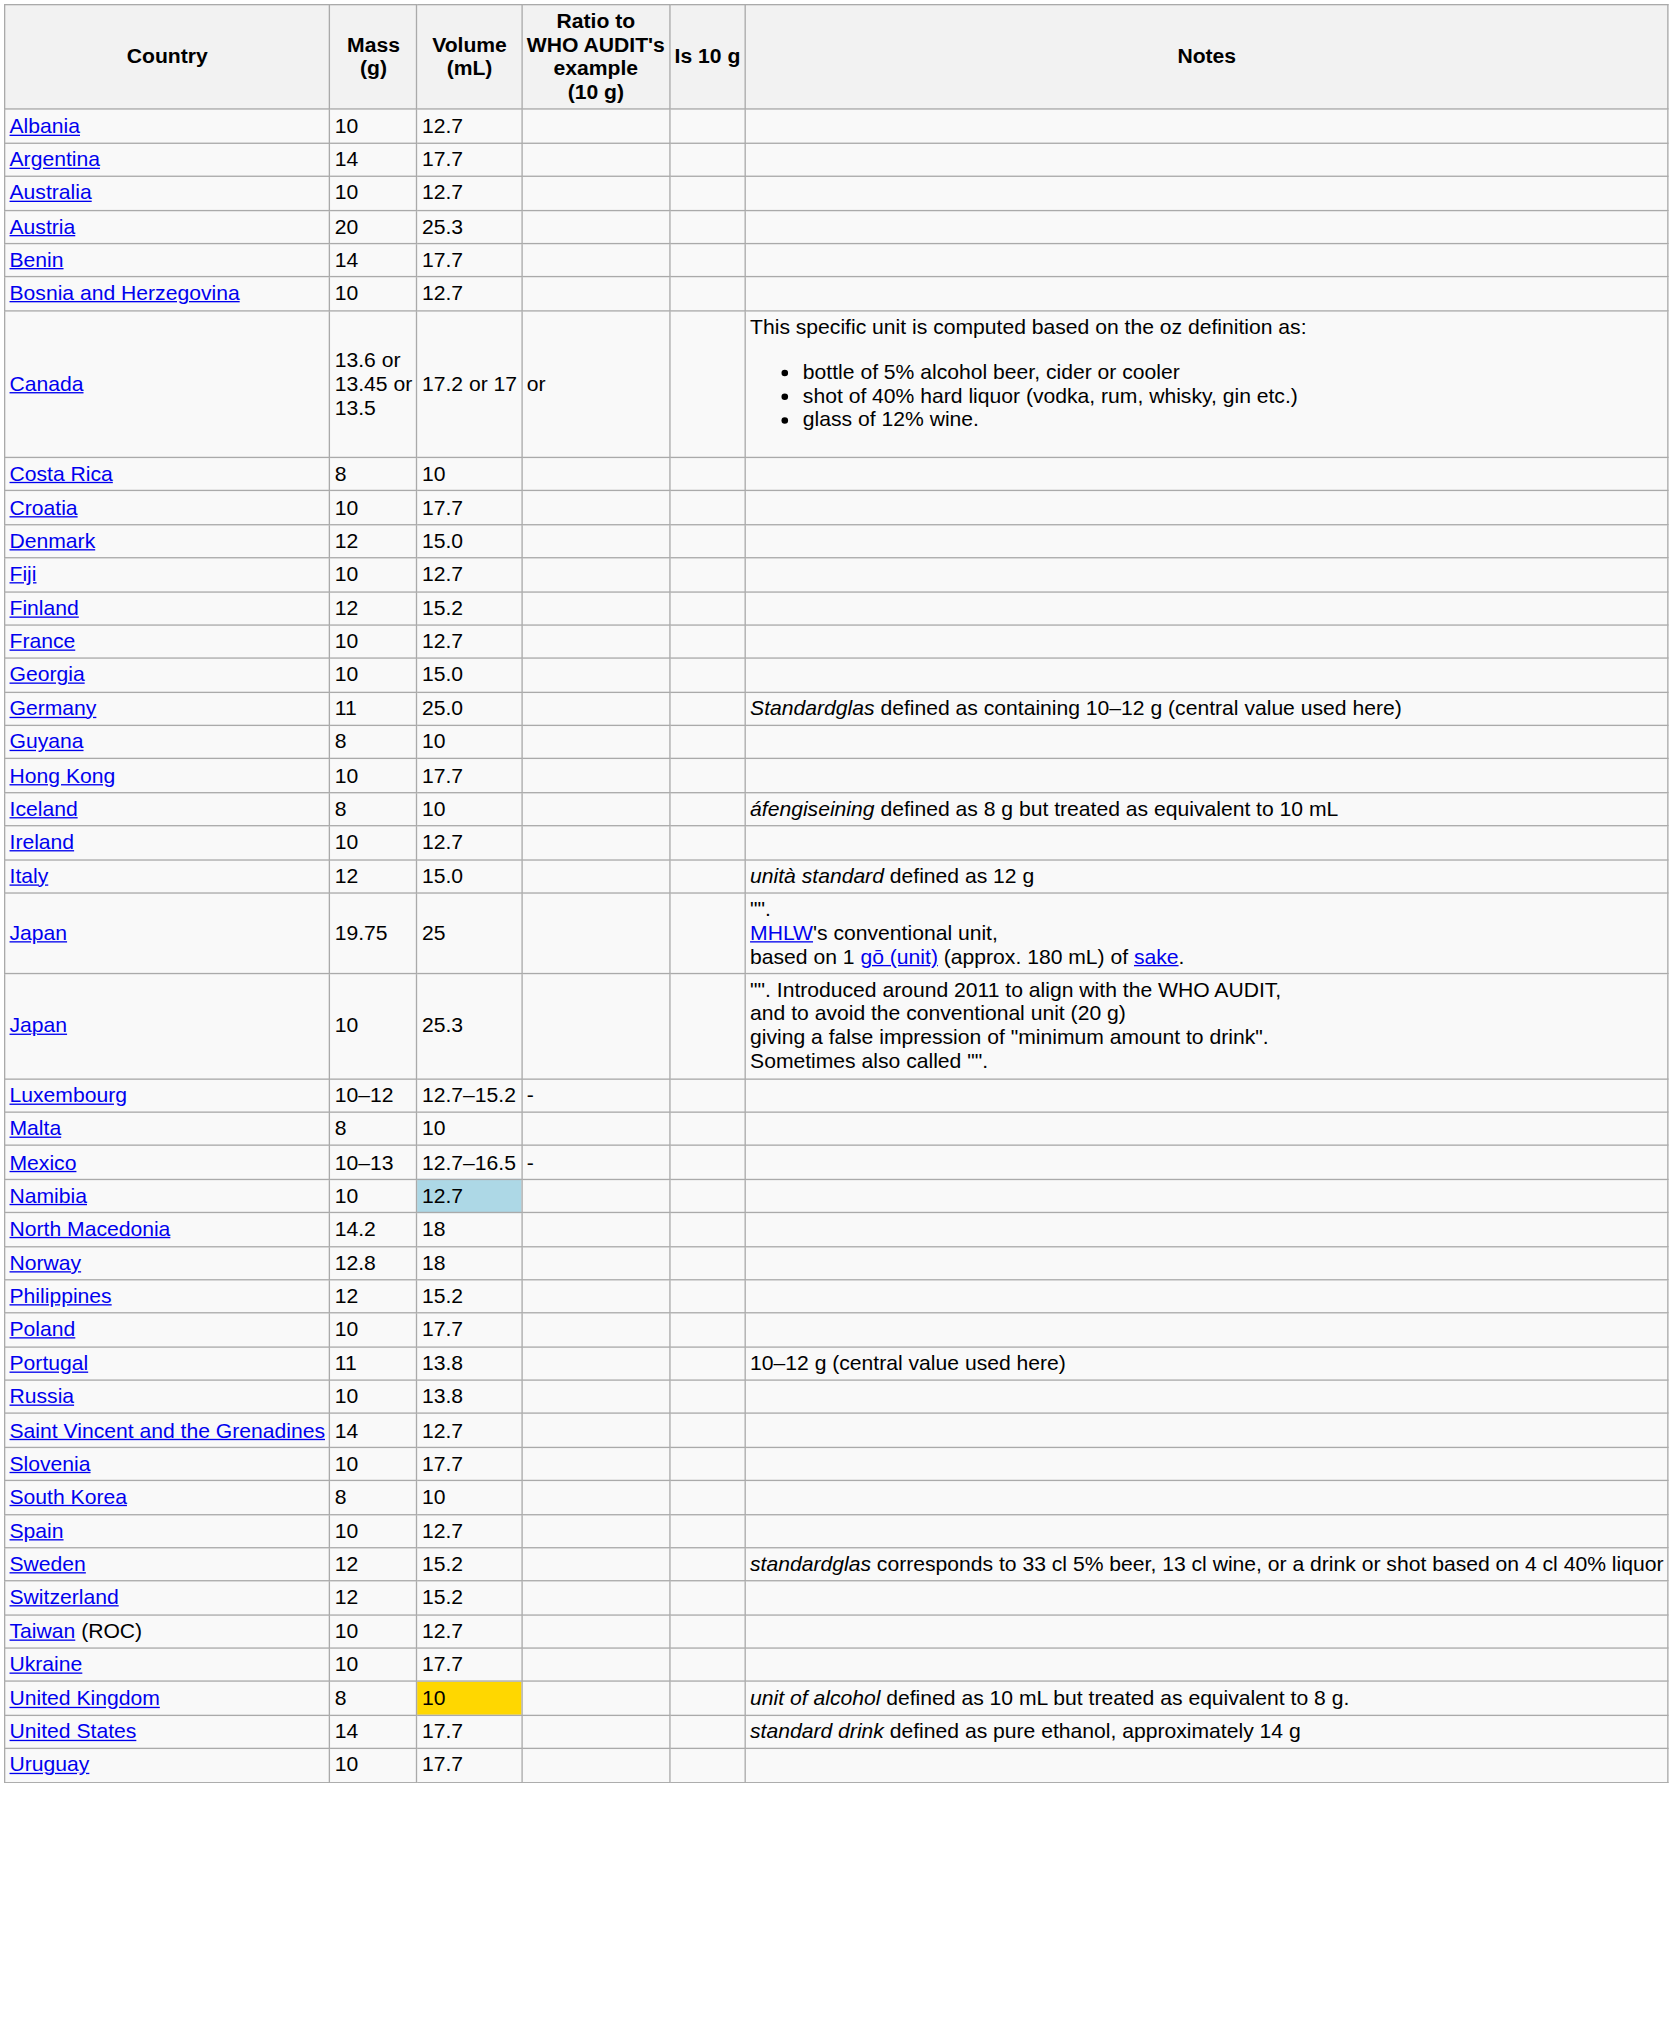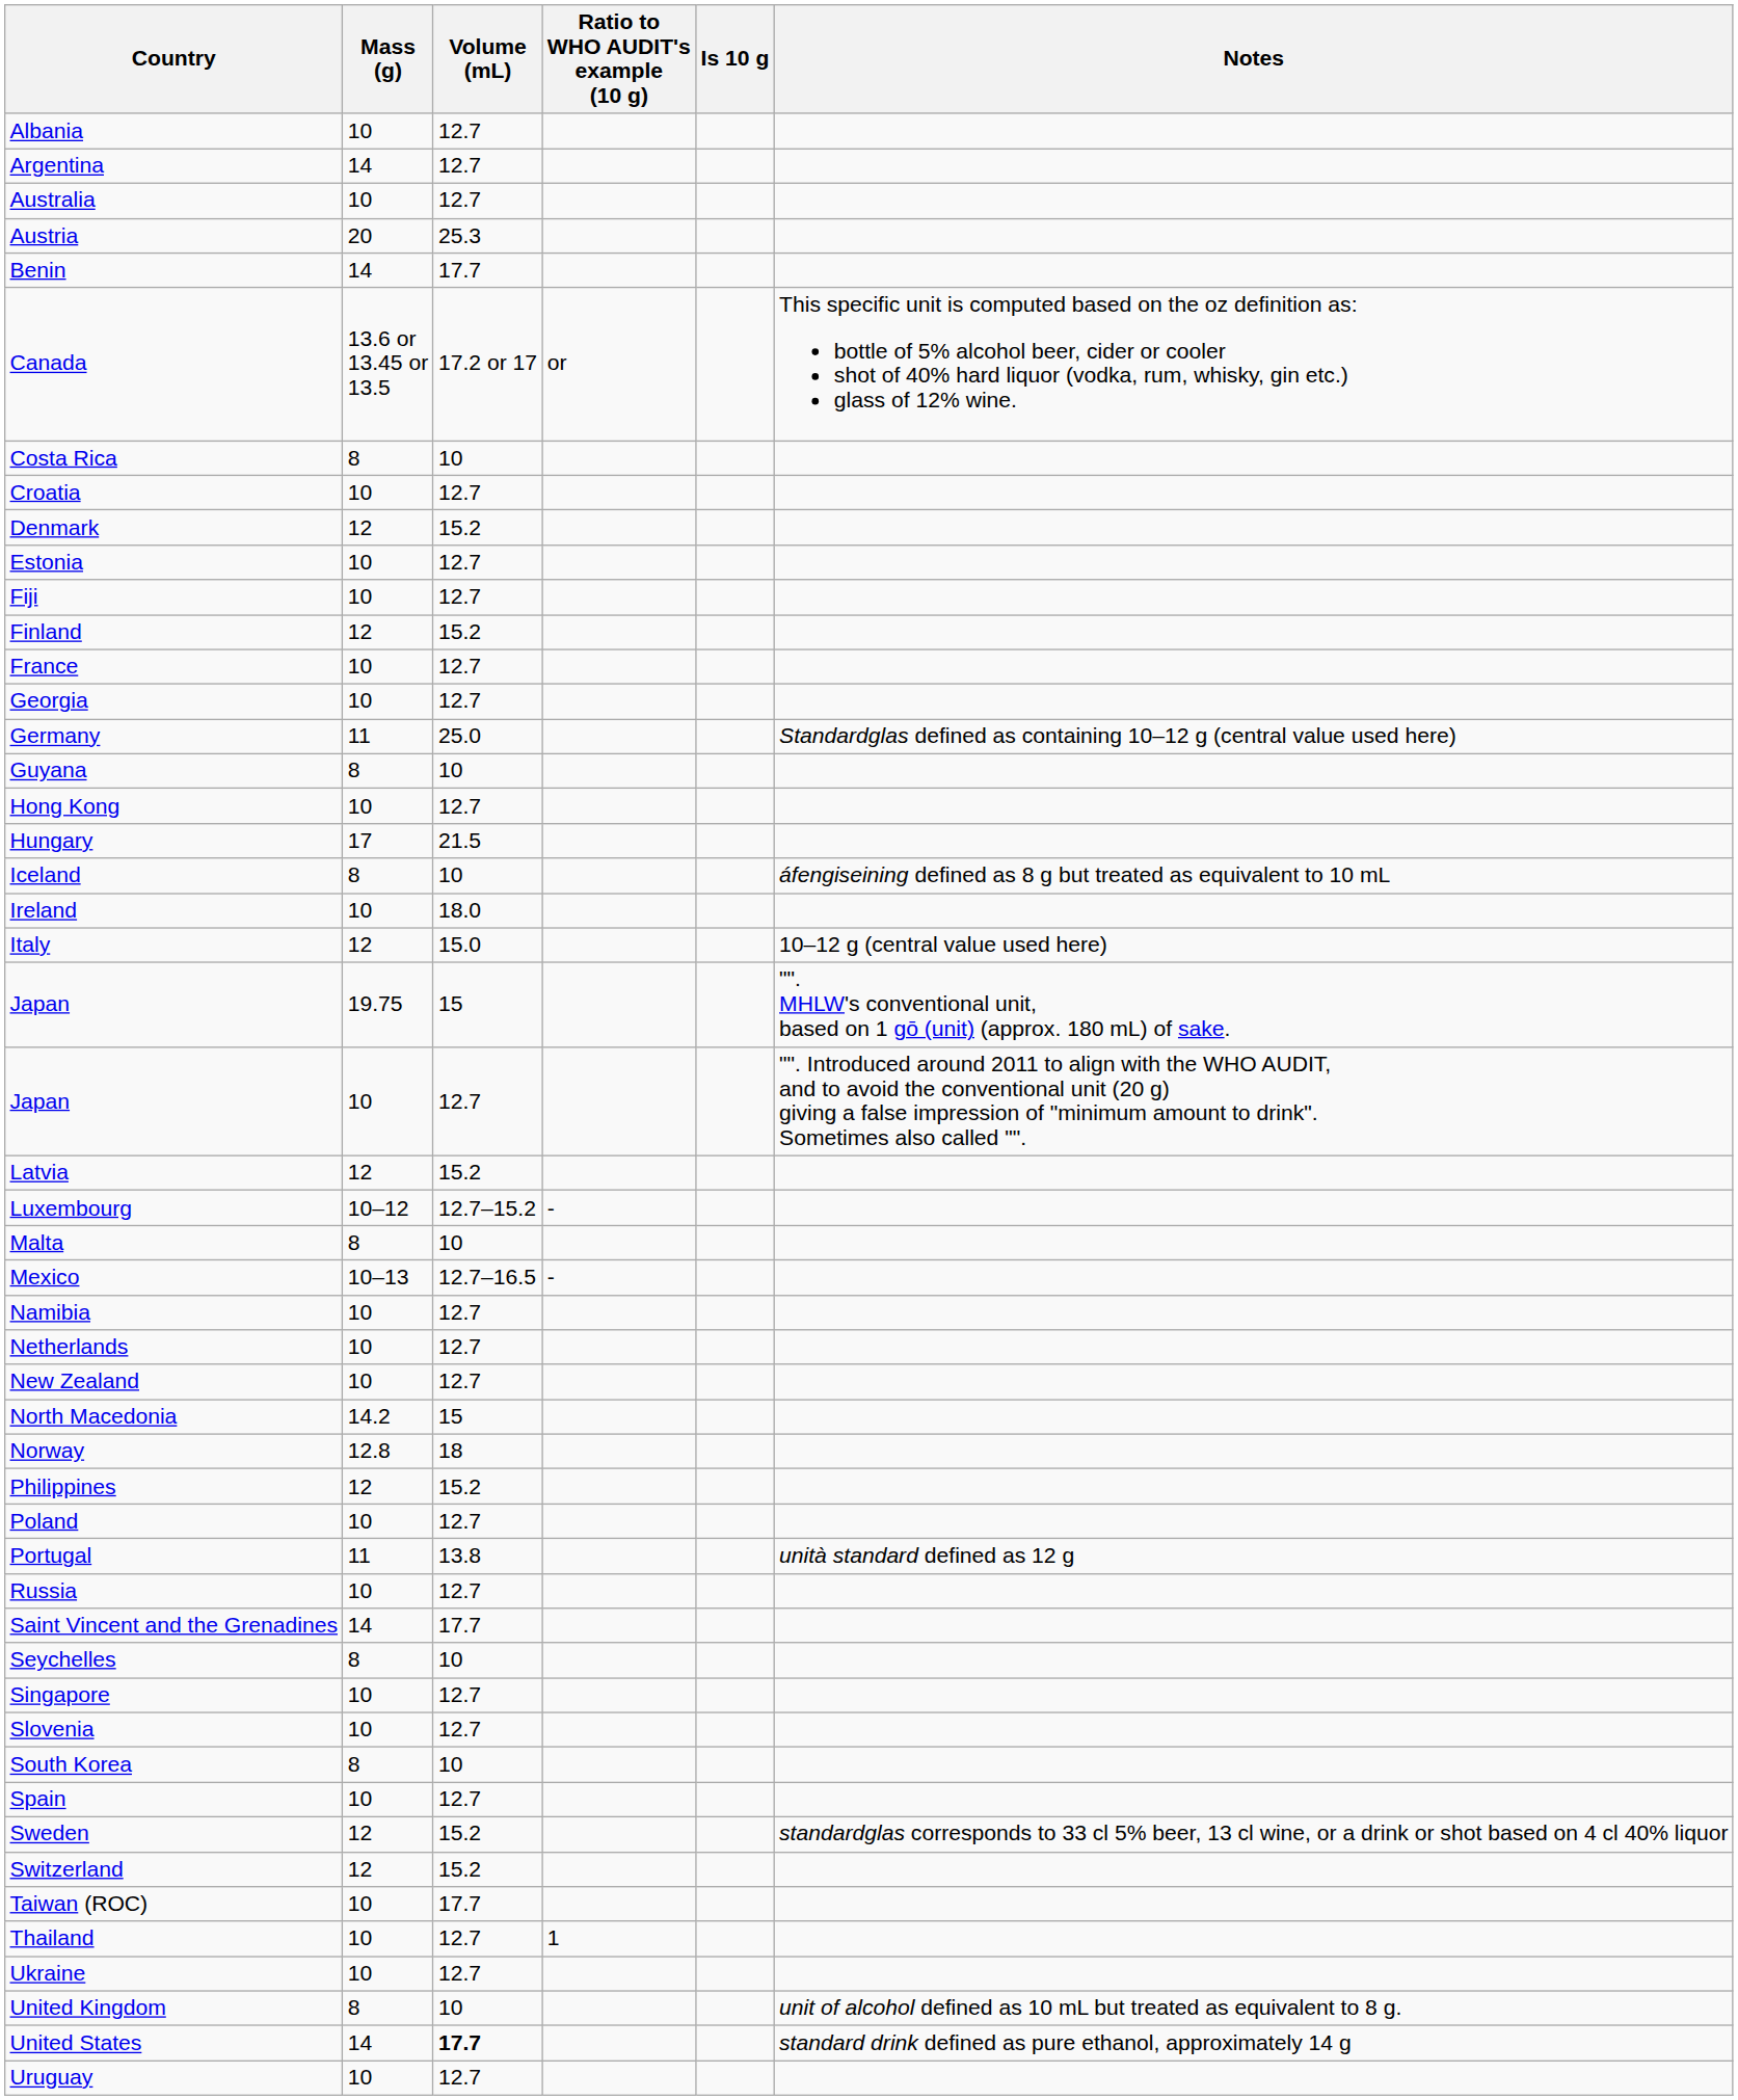Argentina | Volume (mL): 17.7 -> 12.7
- row: Bosnia and Herzegovina | 10 | 12.7
Croatia | Volume (mL): 17.7 -> 12.7
Denmark | Volume (mL): 15.0 -> 15.2
+ row: Estonia | 10 | 12.7
Georgia | Volume (mL): 15.0 -> 12.7
Hong Kong | Volume (mL): 17.7 -> 12.7
+ row: Hungary | 17 | 21.5
Ireland | Volume (mL): 12.7 -> 18.0
Italy | Notes: unità standard defined as 12 g -> 10–12 g (central value used here)
Japan / 19.75 | Volume (mL): 25 -> 15
Japan / 10 | Volume (mL): 25.3 -> 12.7
+ row: Latvia | 12 | 15.2
Namibia | Volume (mL): lightblue background -> no background
+ row: Netherlands | 10 | 12.7
+ row: New Zealand | 10 | 12.7
North Macedonia | Volume (mL): 18 -> 15
Poland | Volume (mL): 17.7 -> 12.7
Portugal | Notes: 10–12 g (central value used here) -> unità standard defined as 12 g
Russia | Volume (mL): 13.8 -> 12.7
Saint Vincent and the Grenadines | Volume (mL): 12.7 -> 17.7
+ row: Seychelles | 8 | 10
+ row: Singapore | 10 | 12.7
Slovenia | Volume (mL): 17.7 -> 12.7
Taiwan (ROC) | Volume (mL): 12.7 -> 17.7
+ row: Thailand | 10 | 12.7 | 1
Ukraine | Volume (mL): 17.7 -> 12.7
United Kingdom | Volume (mL): gold background -> no background
United States | Volume (mL): normal -> bold
Uruguay | Volume (mL): 17.7 -> 12.7
